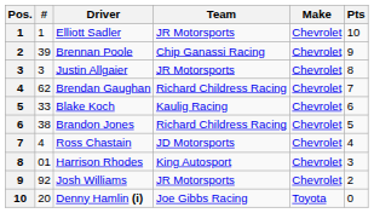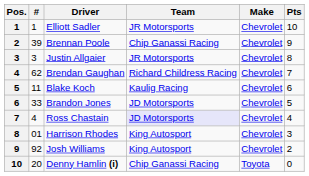Blake Koch | #: 33 -> 11
Brandon Jones | #: 38 -> 33
Brandon Jones | Team: Richard Childress Racing -> JD Motorsports
Ross Chastain | Team: no background -> lavender background
Josh Williams | Team: JR Motorsports -> King Autosport
Denny Hamlin (i) | Team: Joe Gibbs Racing -> Chip Ganassi Racing
